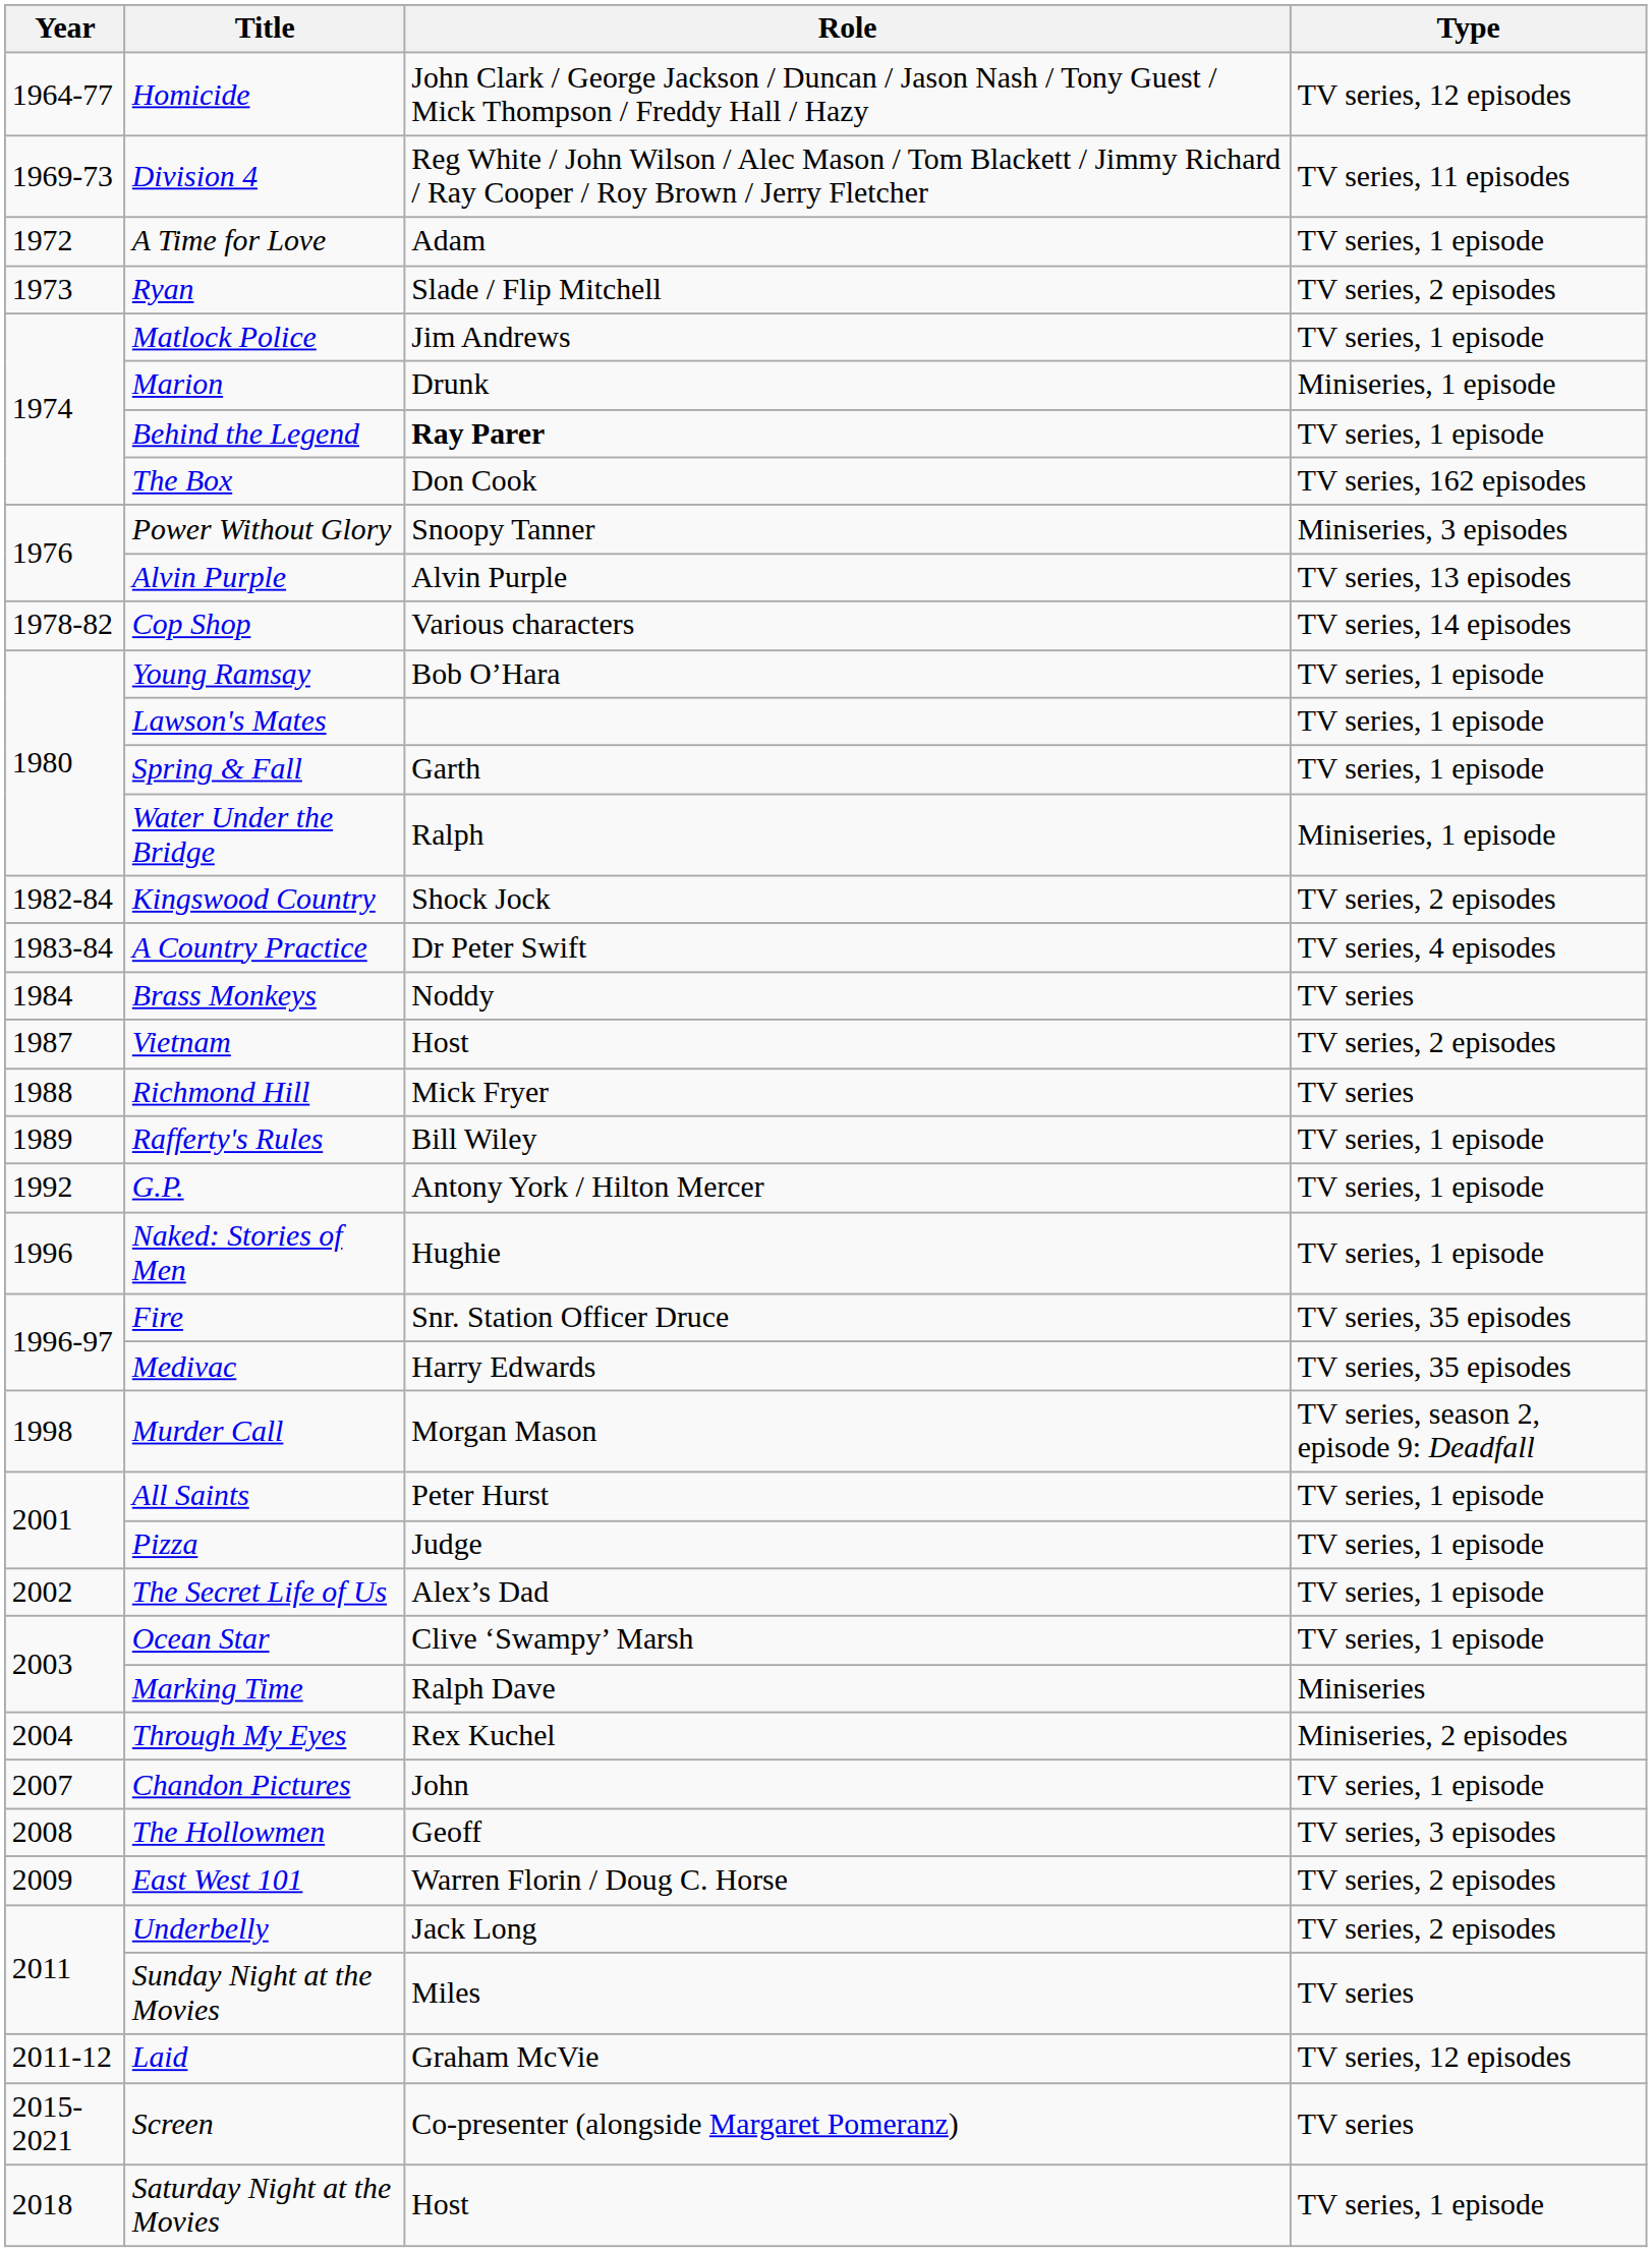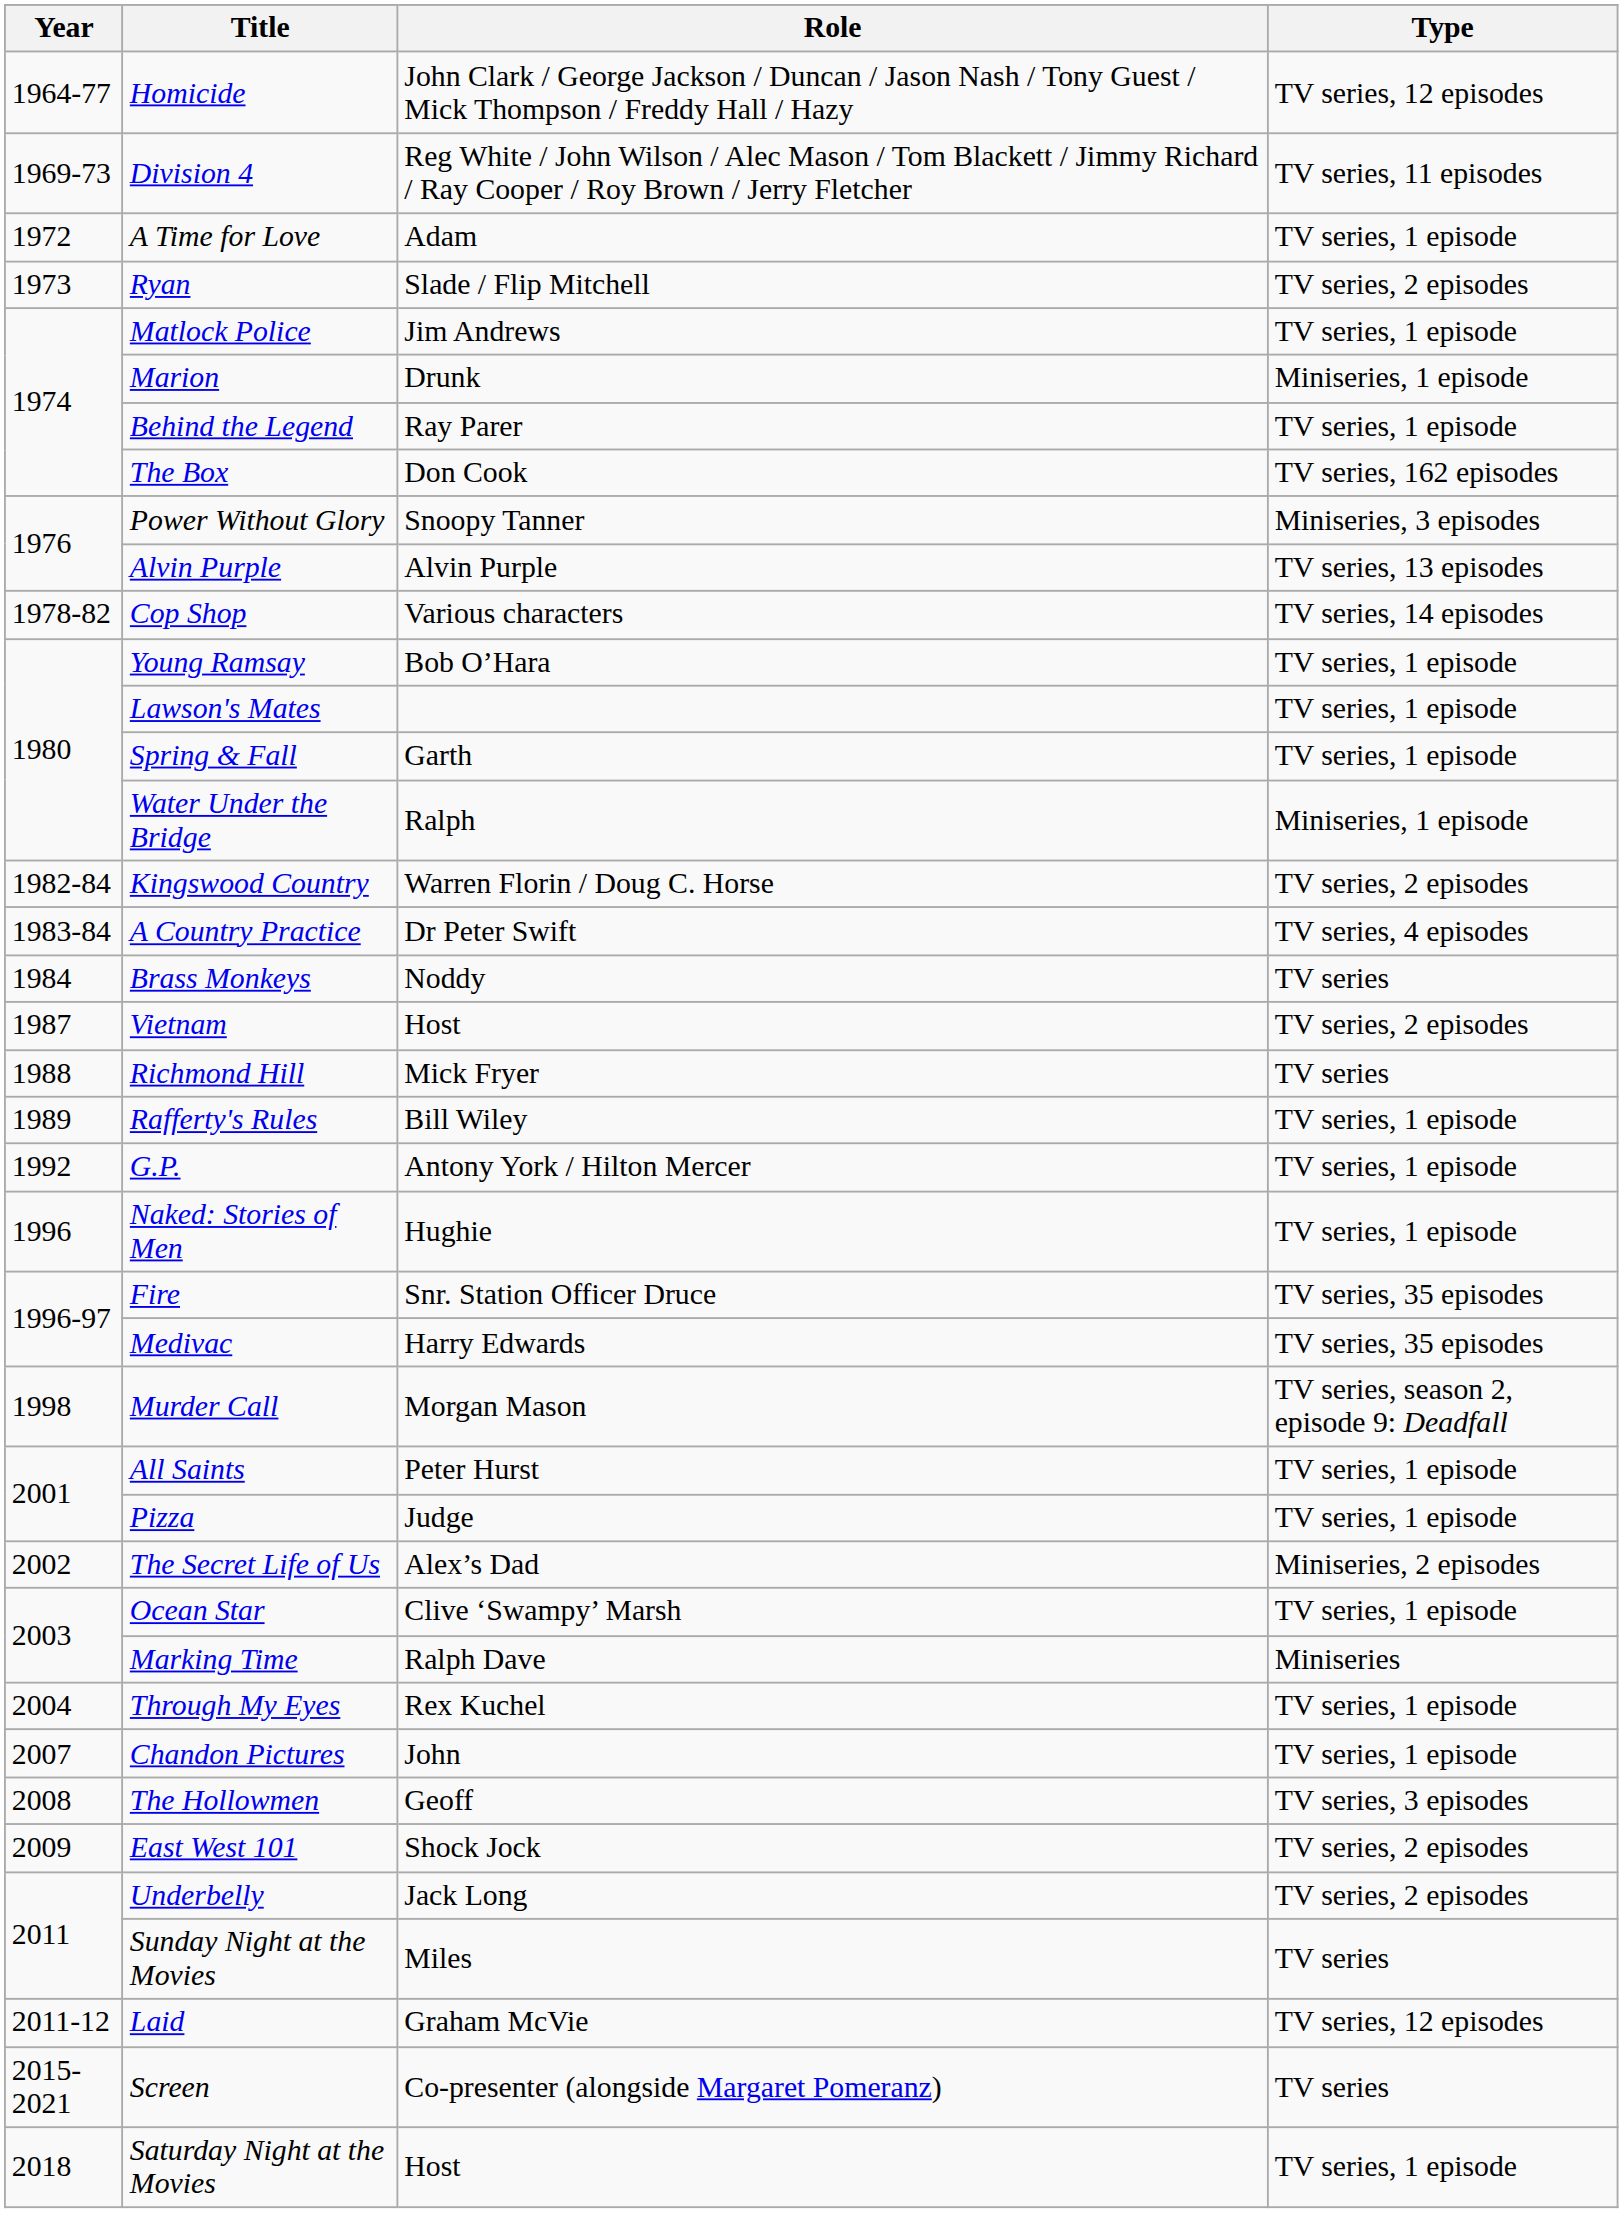Behind the Legend | Role: bold -> normal
Kingswood Country | Role: Shock Jock -> Warren Florin / Doug C. Horse
The Secret Life of Us | Type: TV series, 1 episode -> Miniseries, 2 episodes
Through My Eyes | Type: Miniseries, 2 episodes -> TV series, 1 episode
East West 101 | Role: Warren Florin / Doug C. Horse -> Shock Jock
